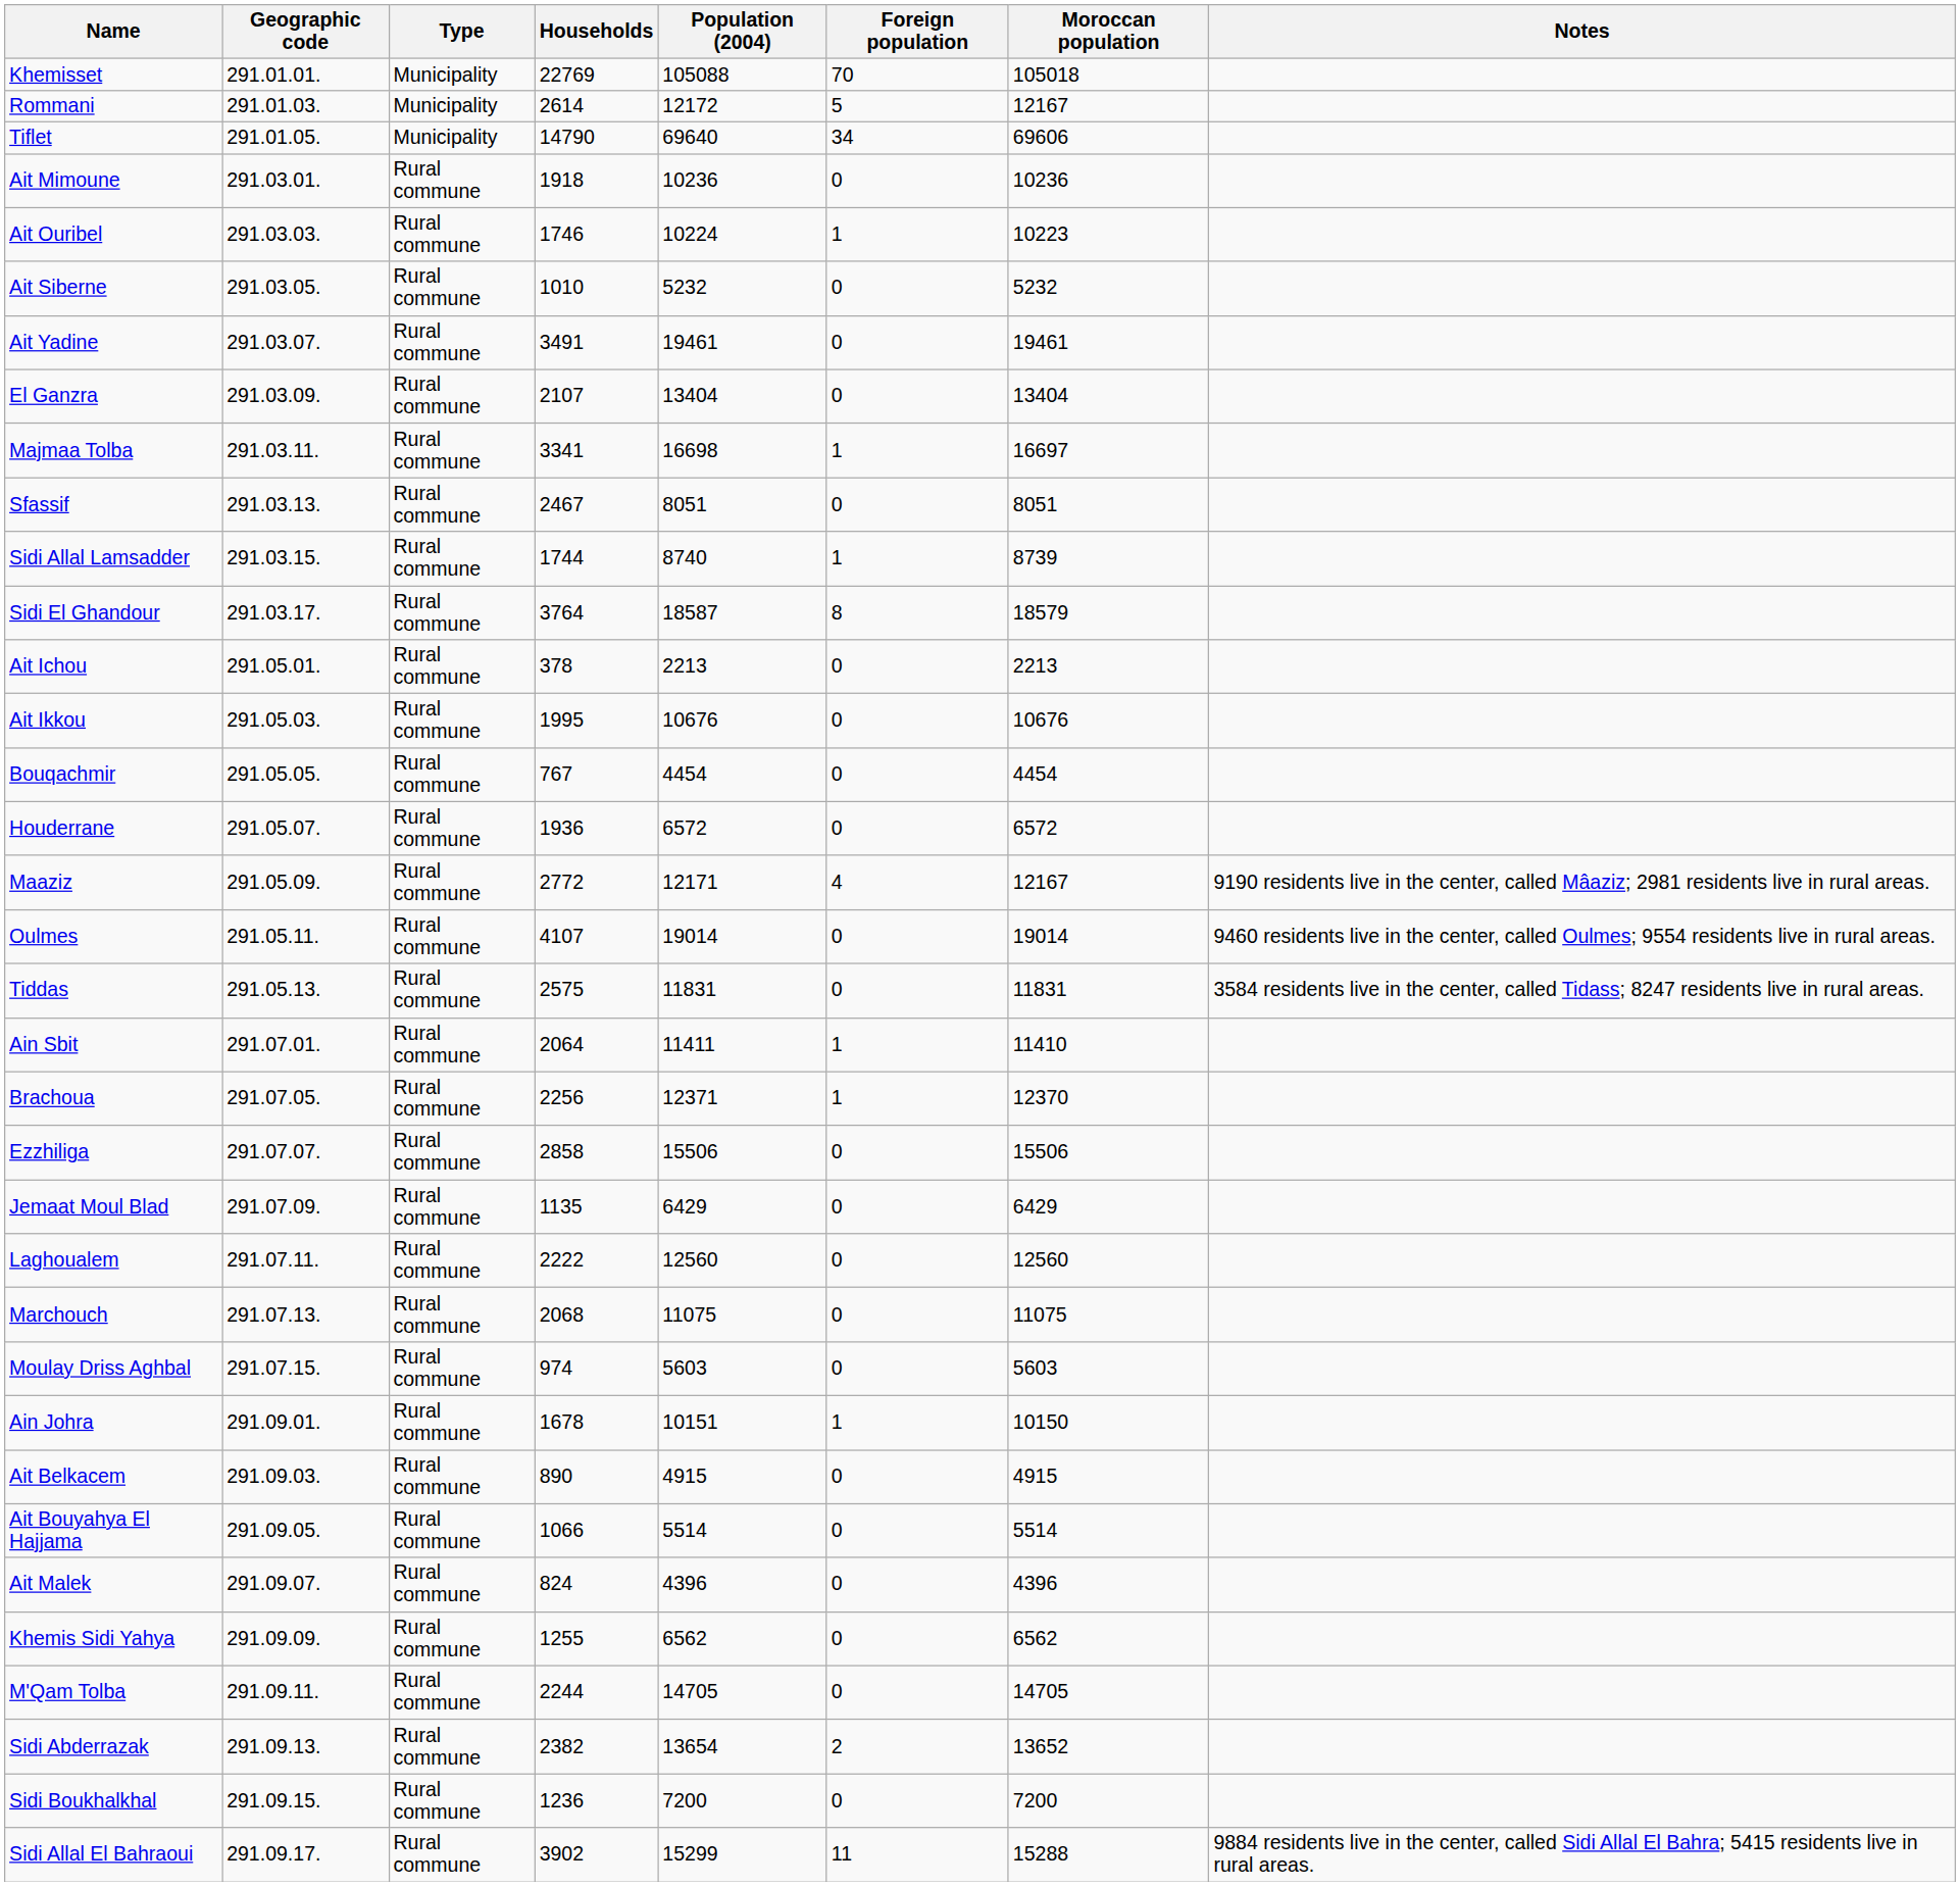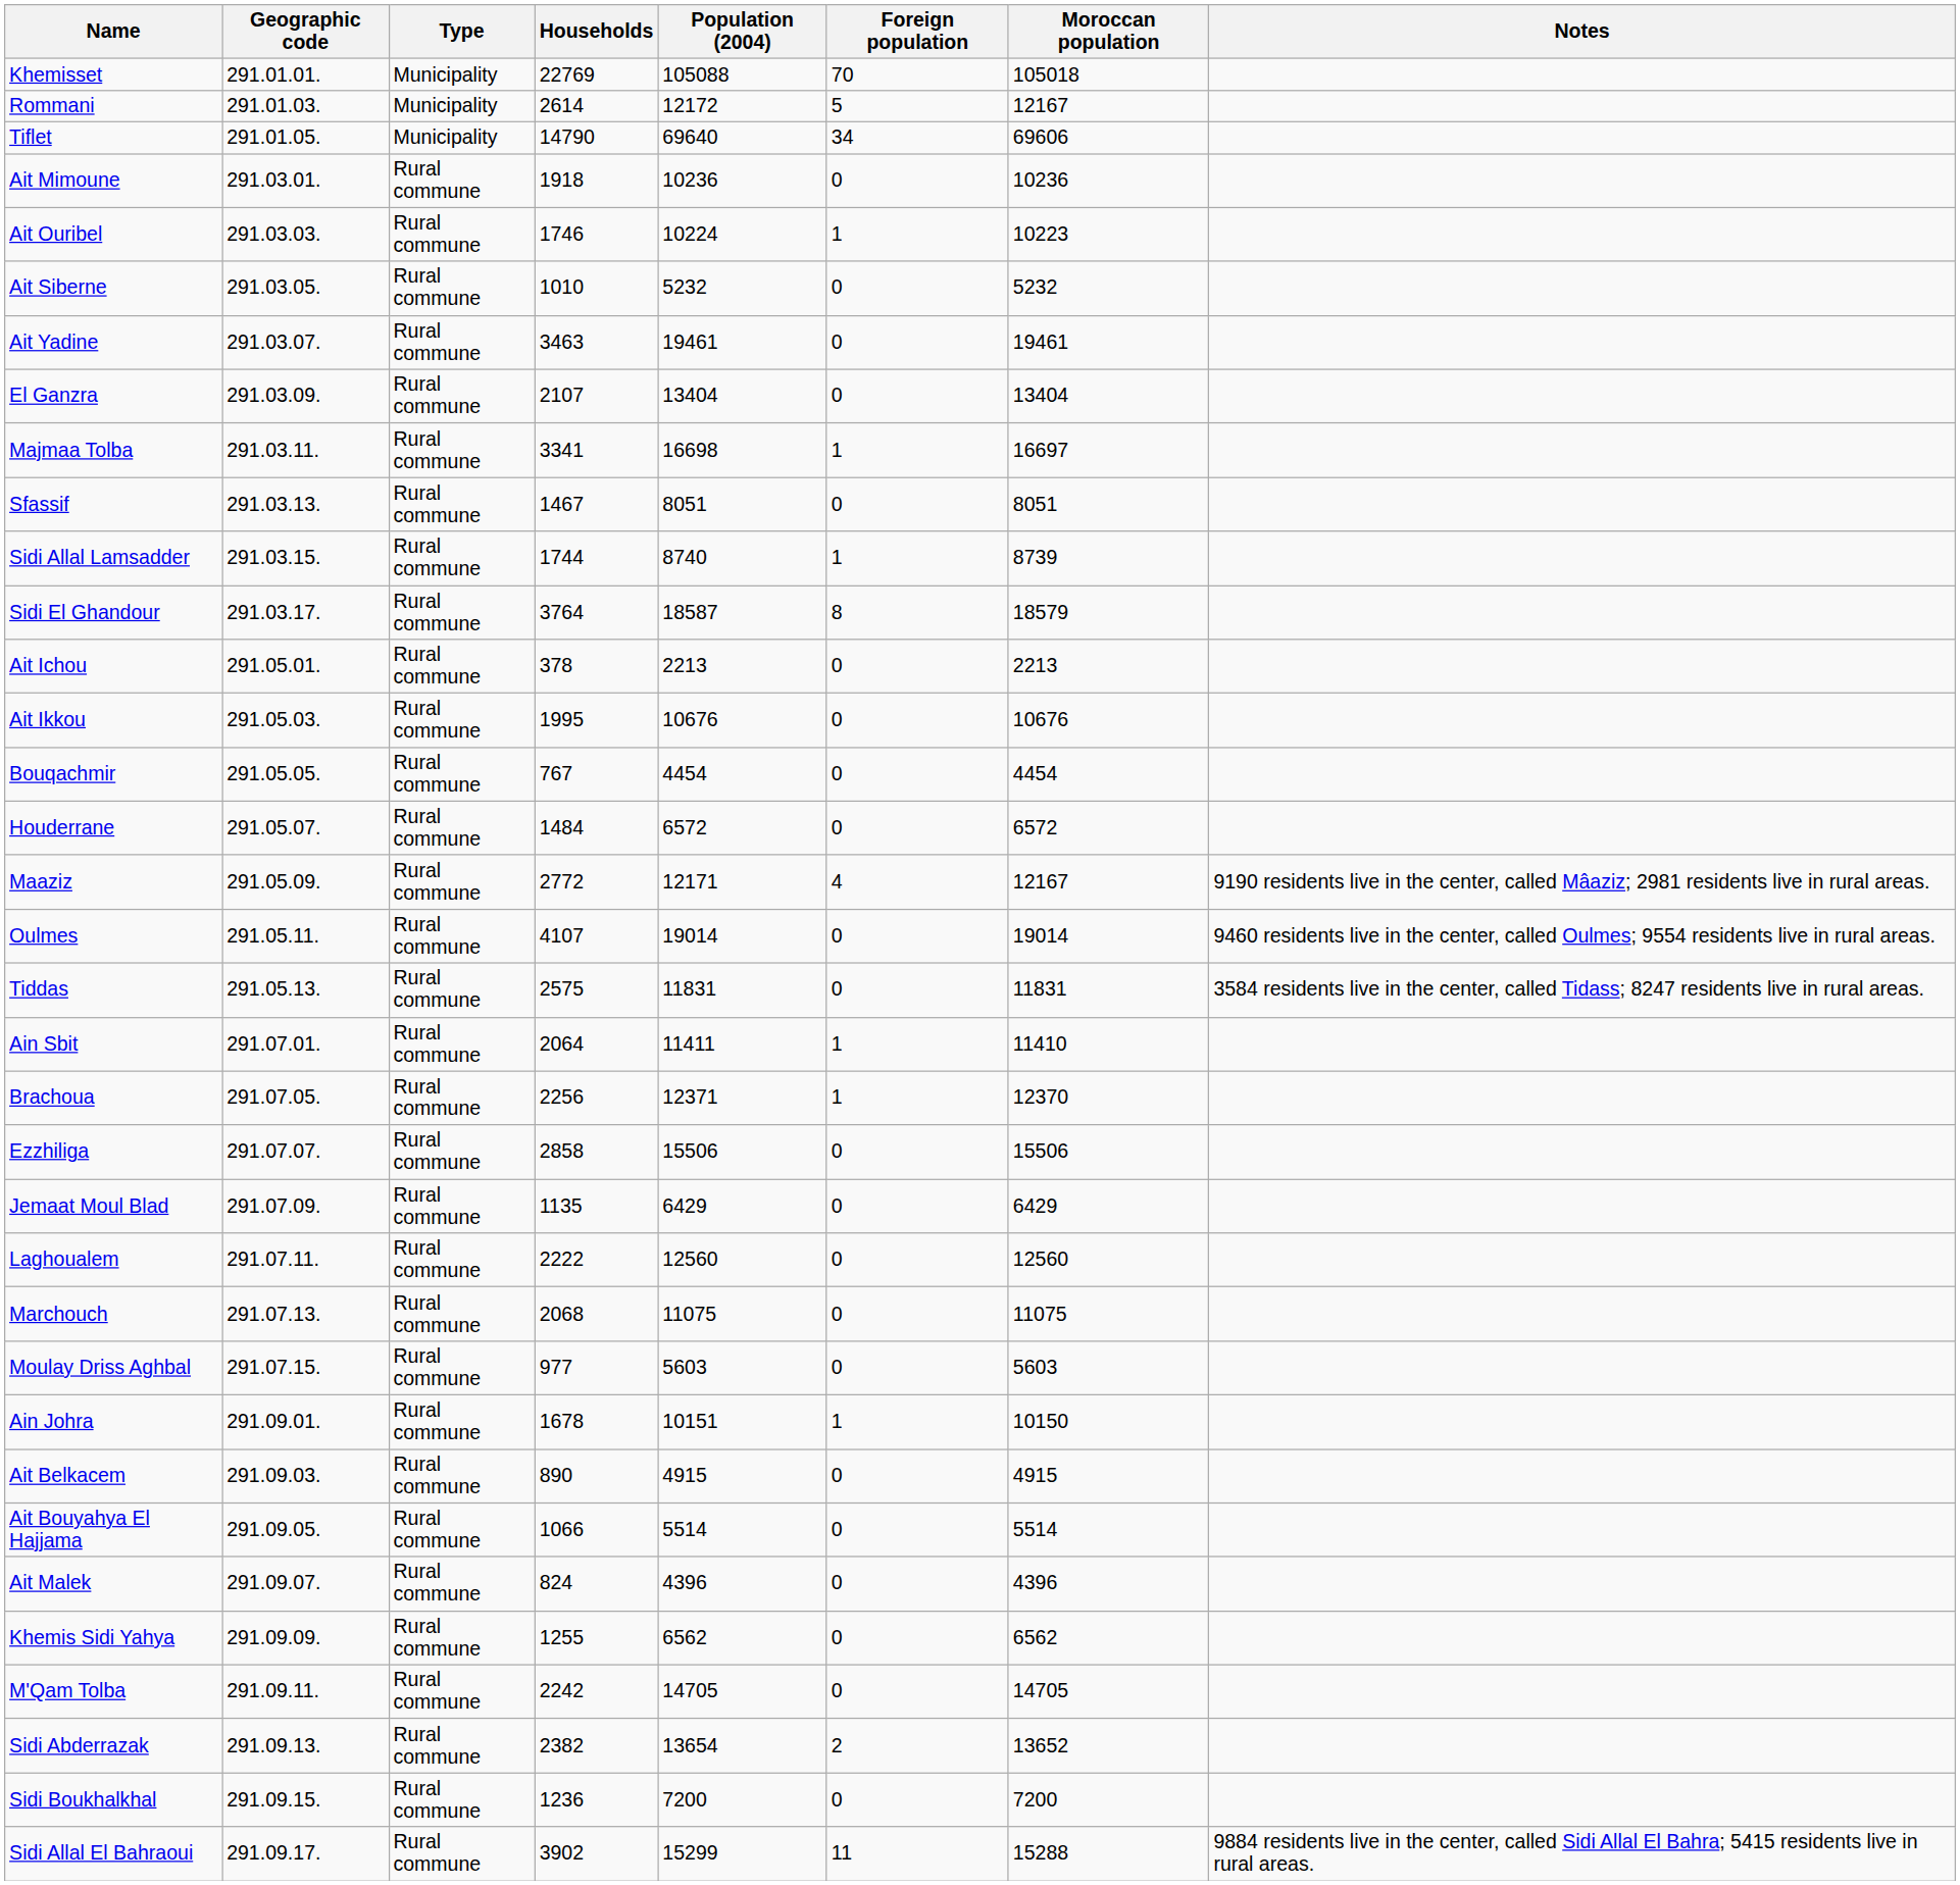Ait Yadine | Households: 3491 -> 3463
Sfassif | Households: 2467 -> 1467
Houderrane | Households: 1936 -> 1484
Moulay Driss Aghbal | Households: 974 -> 977
M'Qam Tolba | Households: 2244 -> 2242
